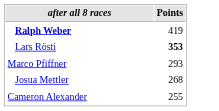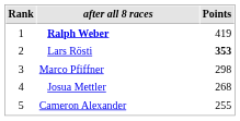+ column: Rank | 1 | 2 | 3 | 4 | 5
Marco Pfiffner | Points: 293 -> 298
